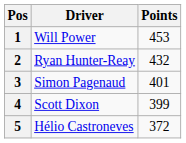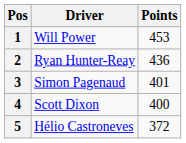2 | Points: 432 -> 436
4 | Points: 399 -> 400
